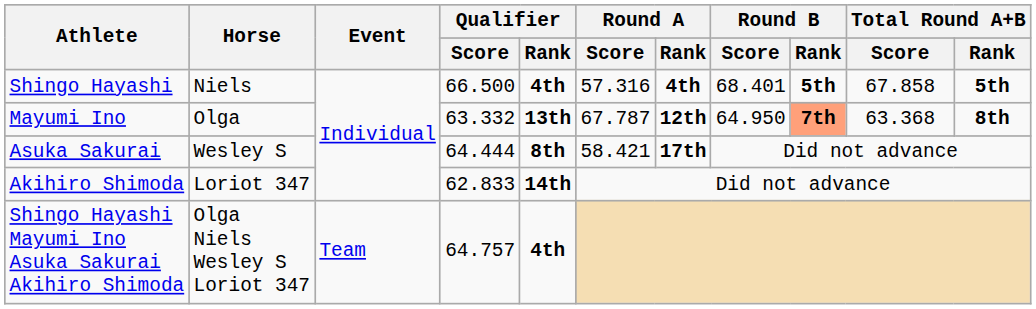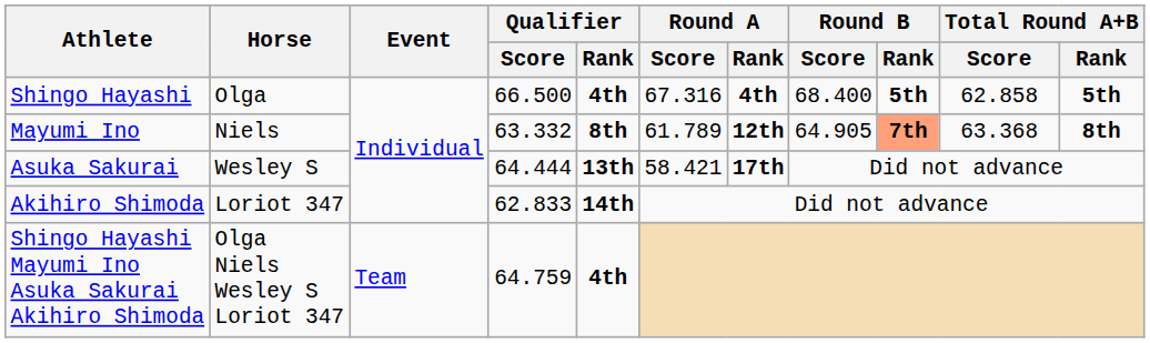Shingo Hayashi | Horse: Niels -> Olga
Shingo Hayashi | Round A / Score: 57.316 -> 67.316
Shingo Hayashi | Round B / Score: 68.401 -> 68.400
Shingo Hayashi | Total Round A+B / Score: 67.858 -> 62.858
Mayumi Ino | Horse: Olga -> Niels
Mayumi Ino | Qualifier / Rank: 13th -> 8th
Mayumi Ino | Round A / Score: 67.787 -> 61.789
Mayumi Ino | Round B / Score: 64.950 -> 64.905
Asuka Sakurai | Qualifier / Rank: 8th -> 13th
Shingo Hayashi Mayumi Ino Asuka Sakurai Akihiro Shimoda | Qualifier / Score: 64.757 -> 64.759
